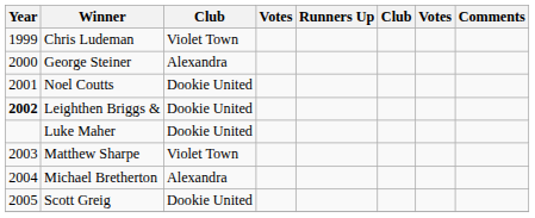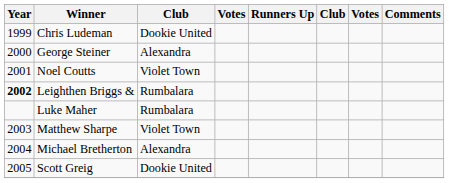Chris Ludeman | column 3: Violet Town -> Dookie United
Noel Coutts | column 3: Dookie United -> Violet Town
Leighthen Briggs & | column 3: Dookie United -> Rumbalara
Luke Maher | column 3: Dookie United -> Rumbalara
